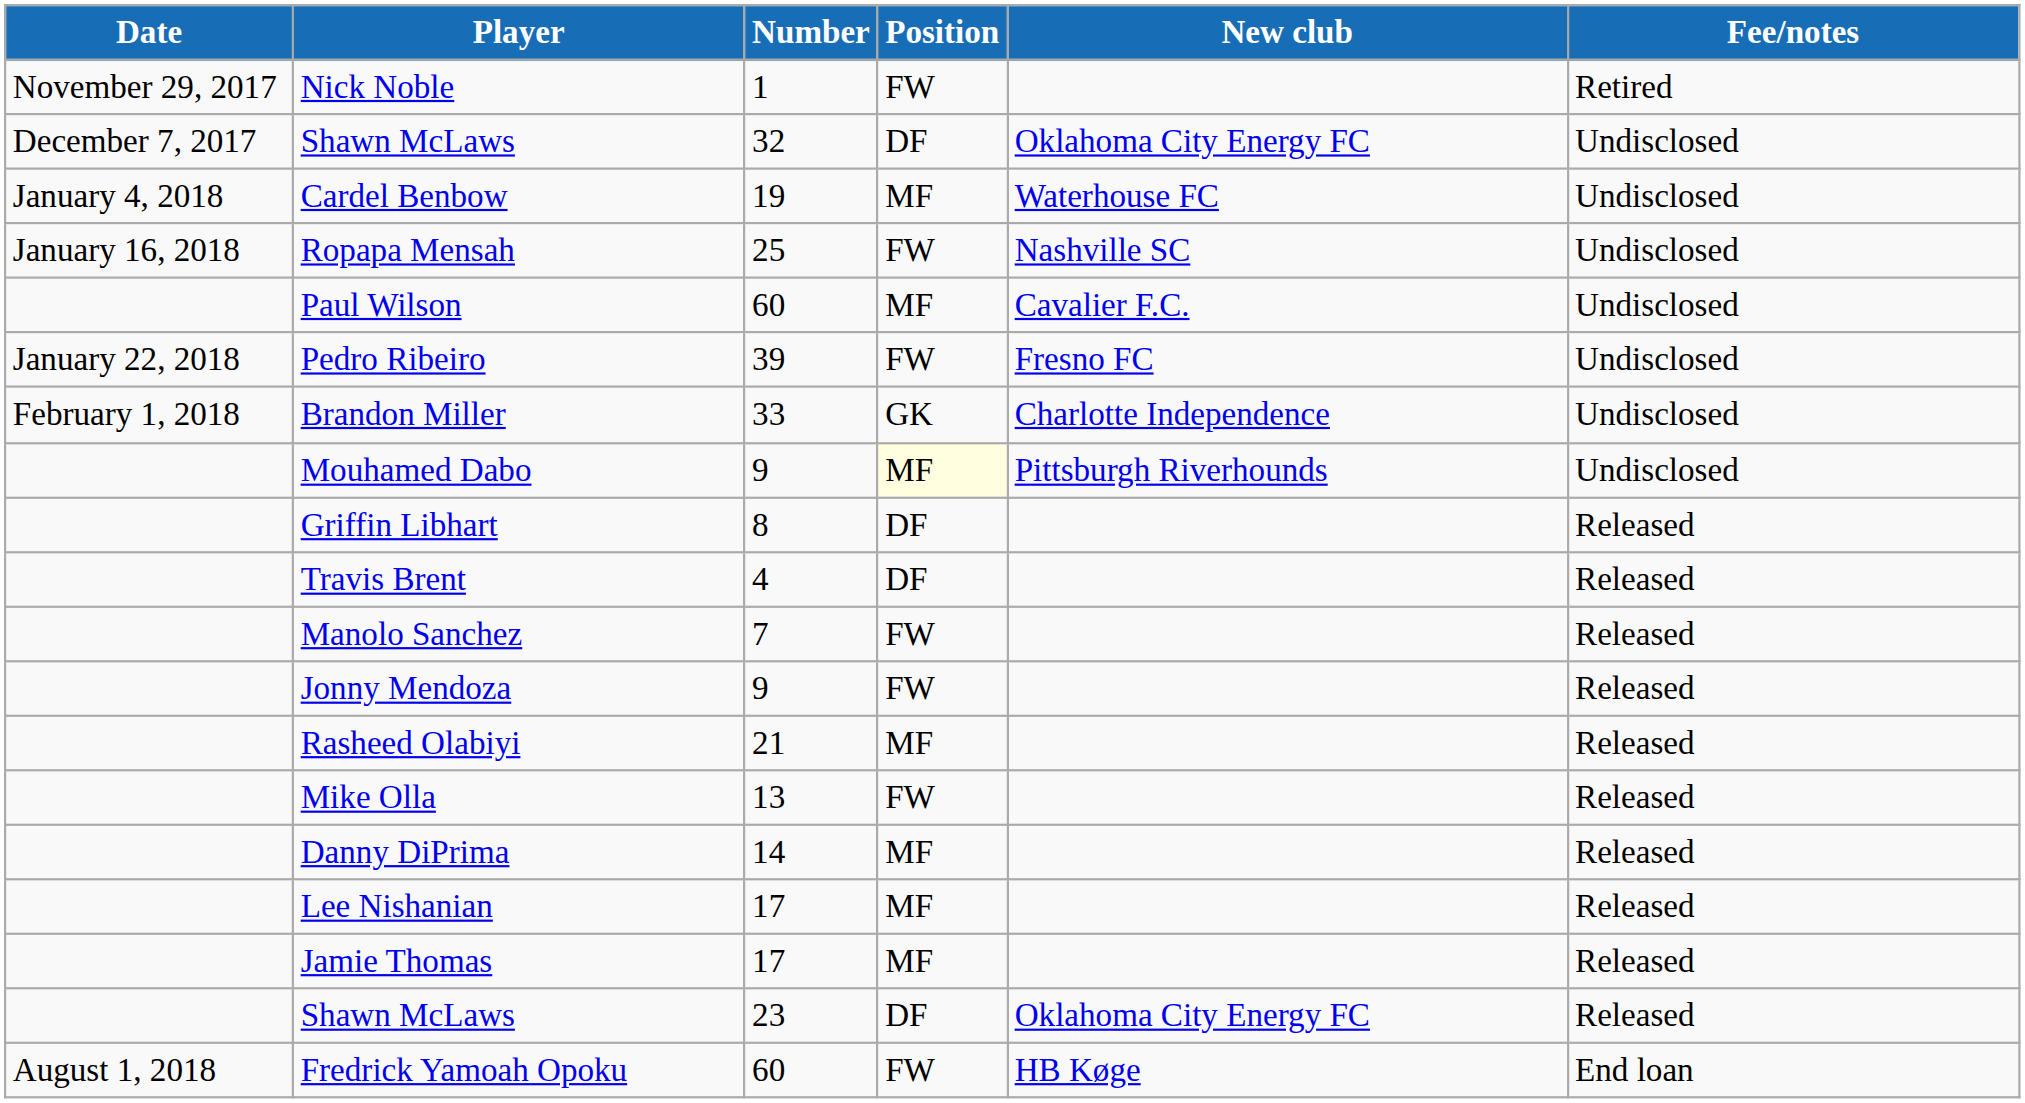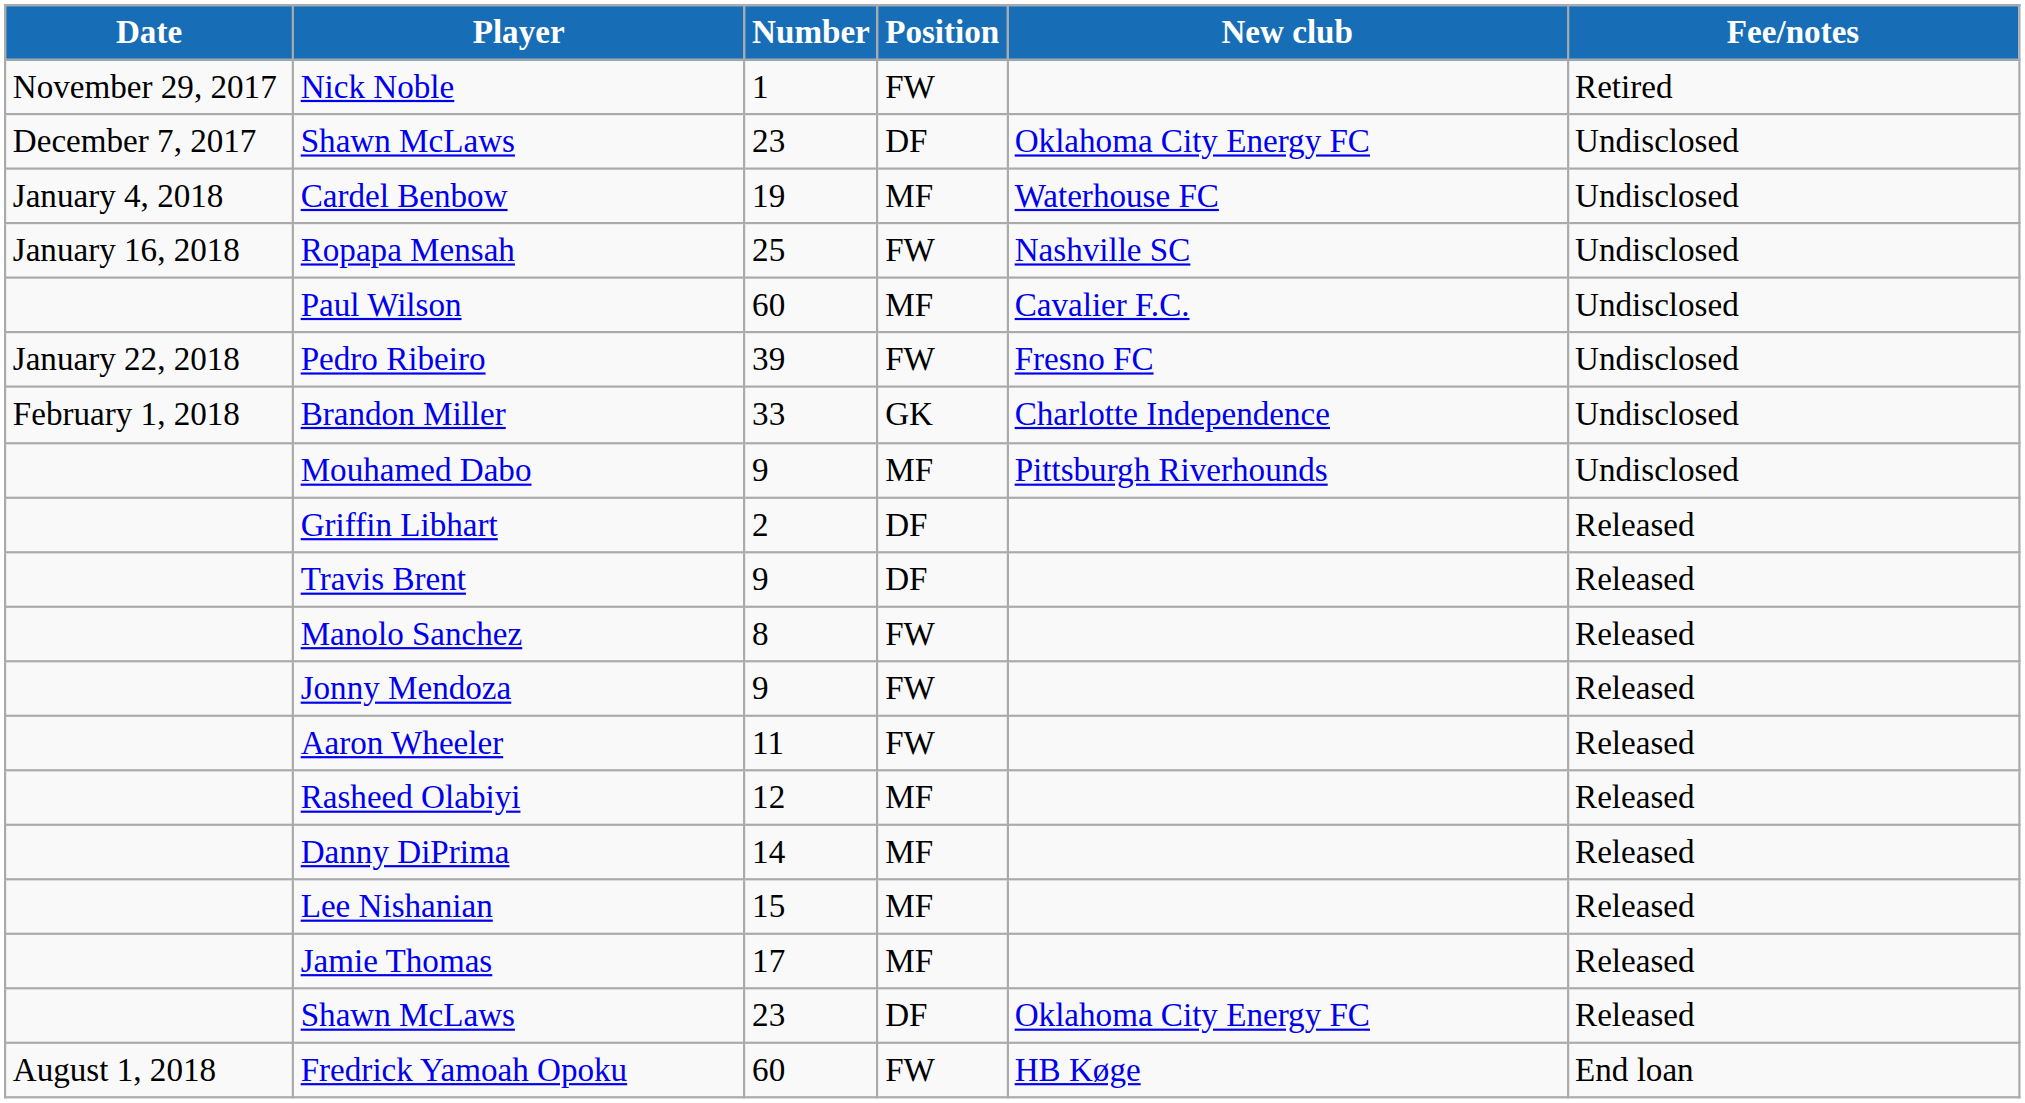December 7, 2017 / Shawn McLaws | Number: 32 -> 23
Mouhamed Dabo | Position: lightyellow background -> no background
Griffin Libhart | Number: 8 -> 2
Travis Brent | Number: 4 -> 9
Manolo Sanchez | Number: 7 -> 8
+ row: Aaron Wheeler | 11 | FW | Released
Rasheed Olabiyi | Number: 21 -> 12
- row: Mike Olla | 13 | FW | Released
Lee Nishanian | Number: 17 -> 15
